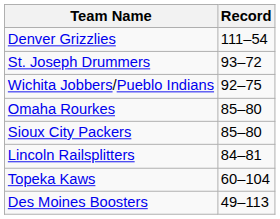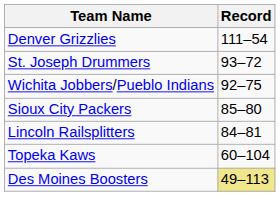- row: Omaha Rourkes | 85–80
Des Moines Boosters | Record: no background -> khaki background
